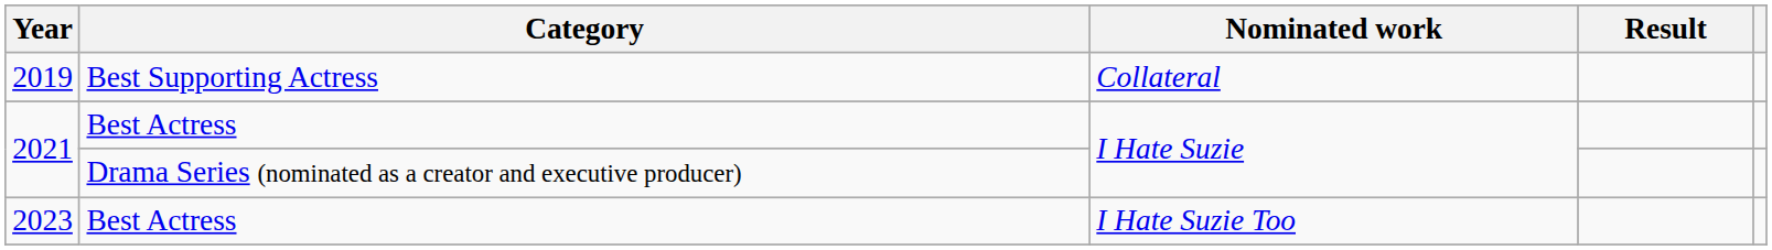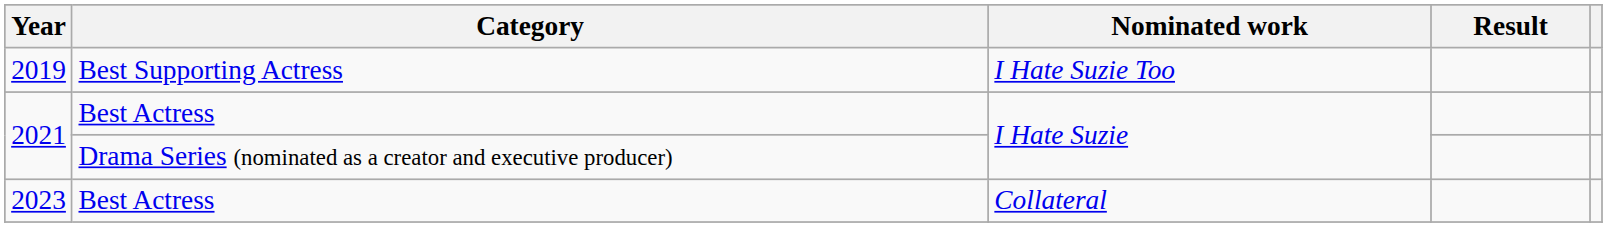2019 | Nominated work: Collateral -> I Hate Suzie Too
2023 | Nominated work: I Hate Suzie Too -> Collateral
